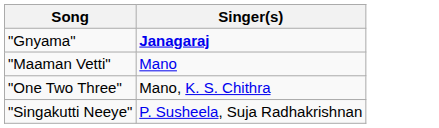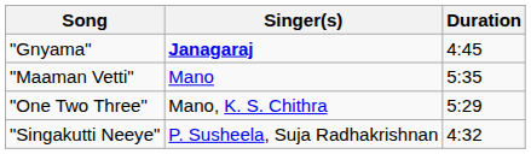+ column: Duration | 4:45 | 5:35 | 5:29 | 4:32
